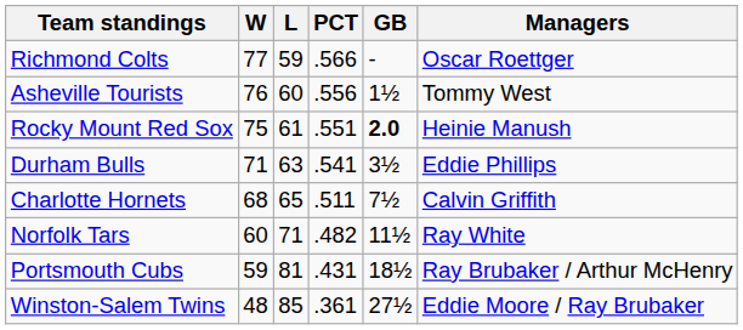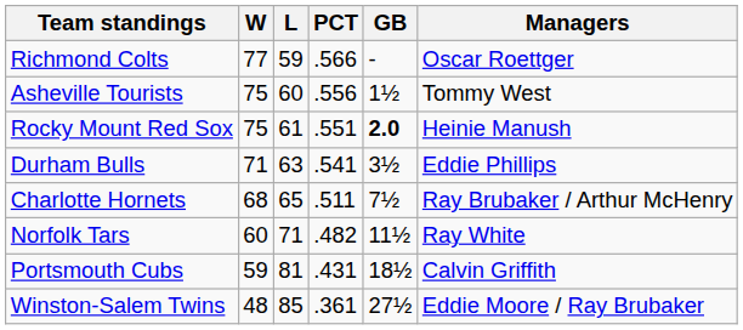Asheville Tourists | W: 76 -> 75
Charlotte Hornets | Managers: Calvin Griffith -> Ray Brubaker / Arthur McHenry
Portsmouth Cubs | Managers: Ray Brubaker / Arthur McHenry -> Calvin Griffith
